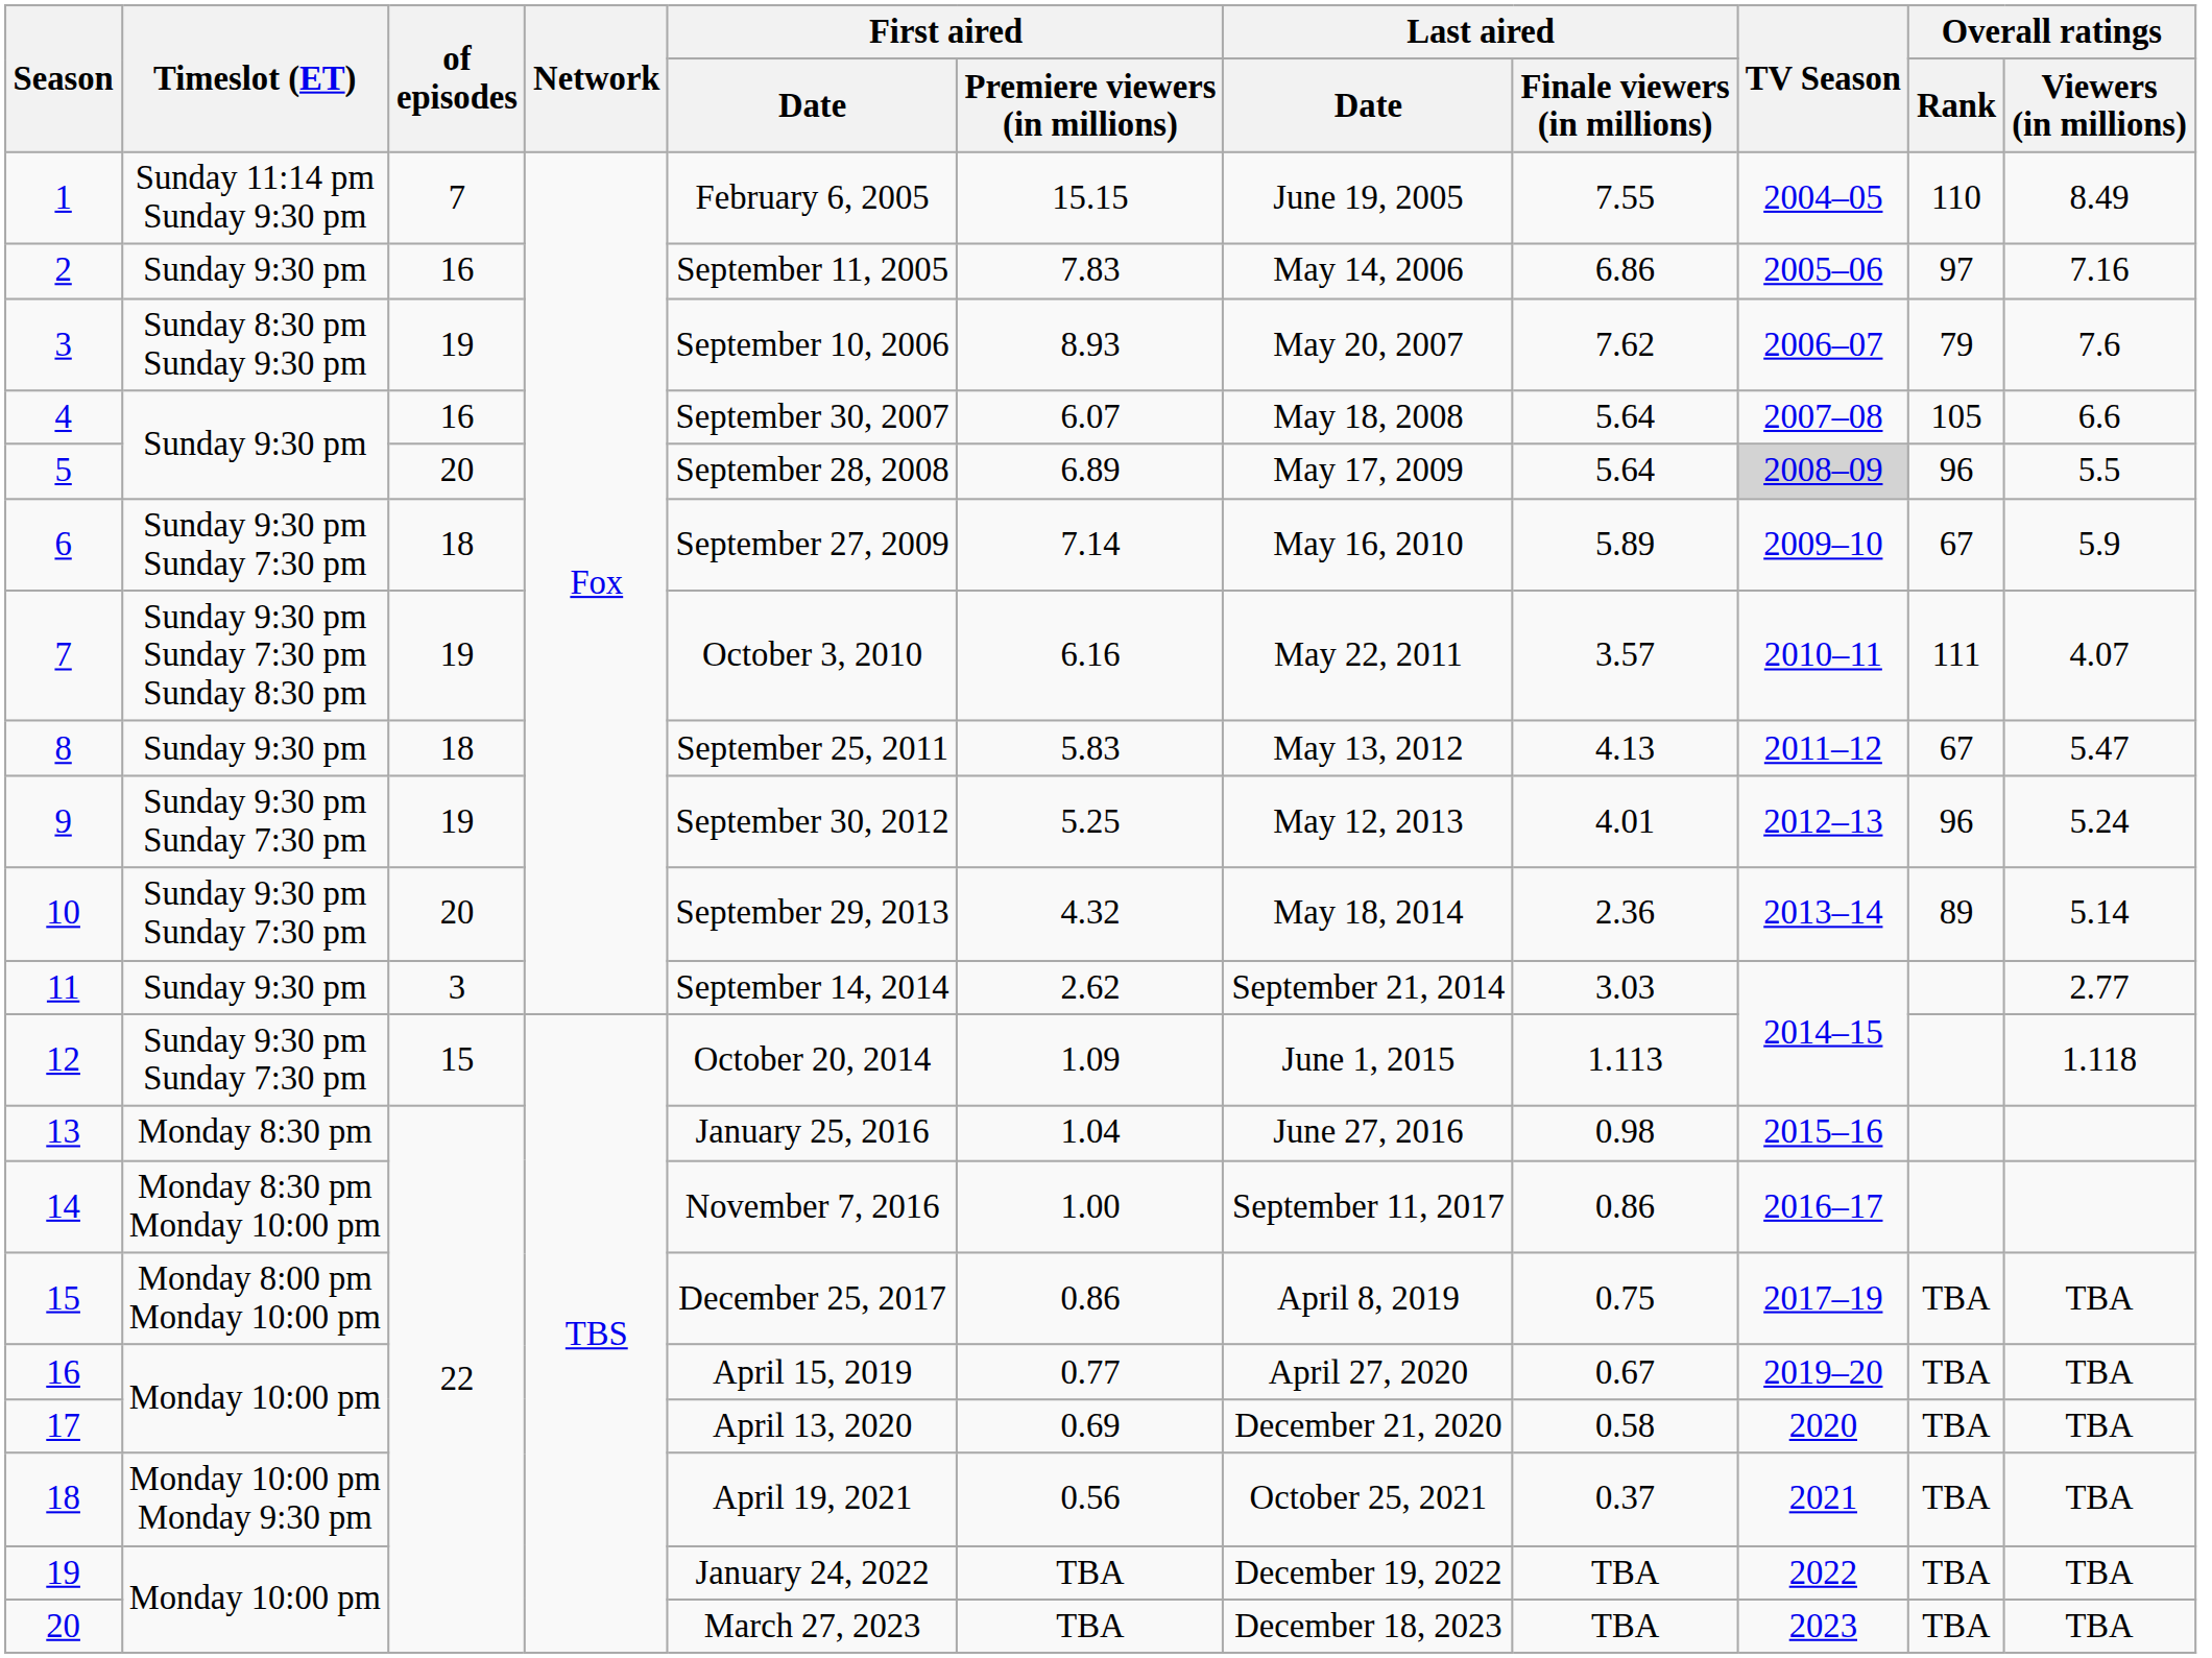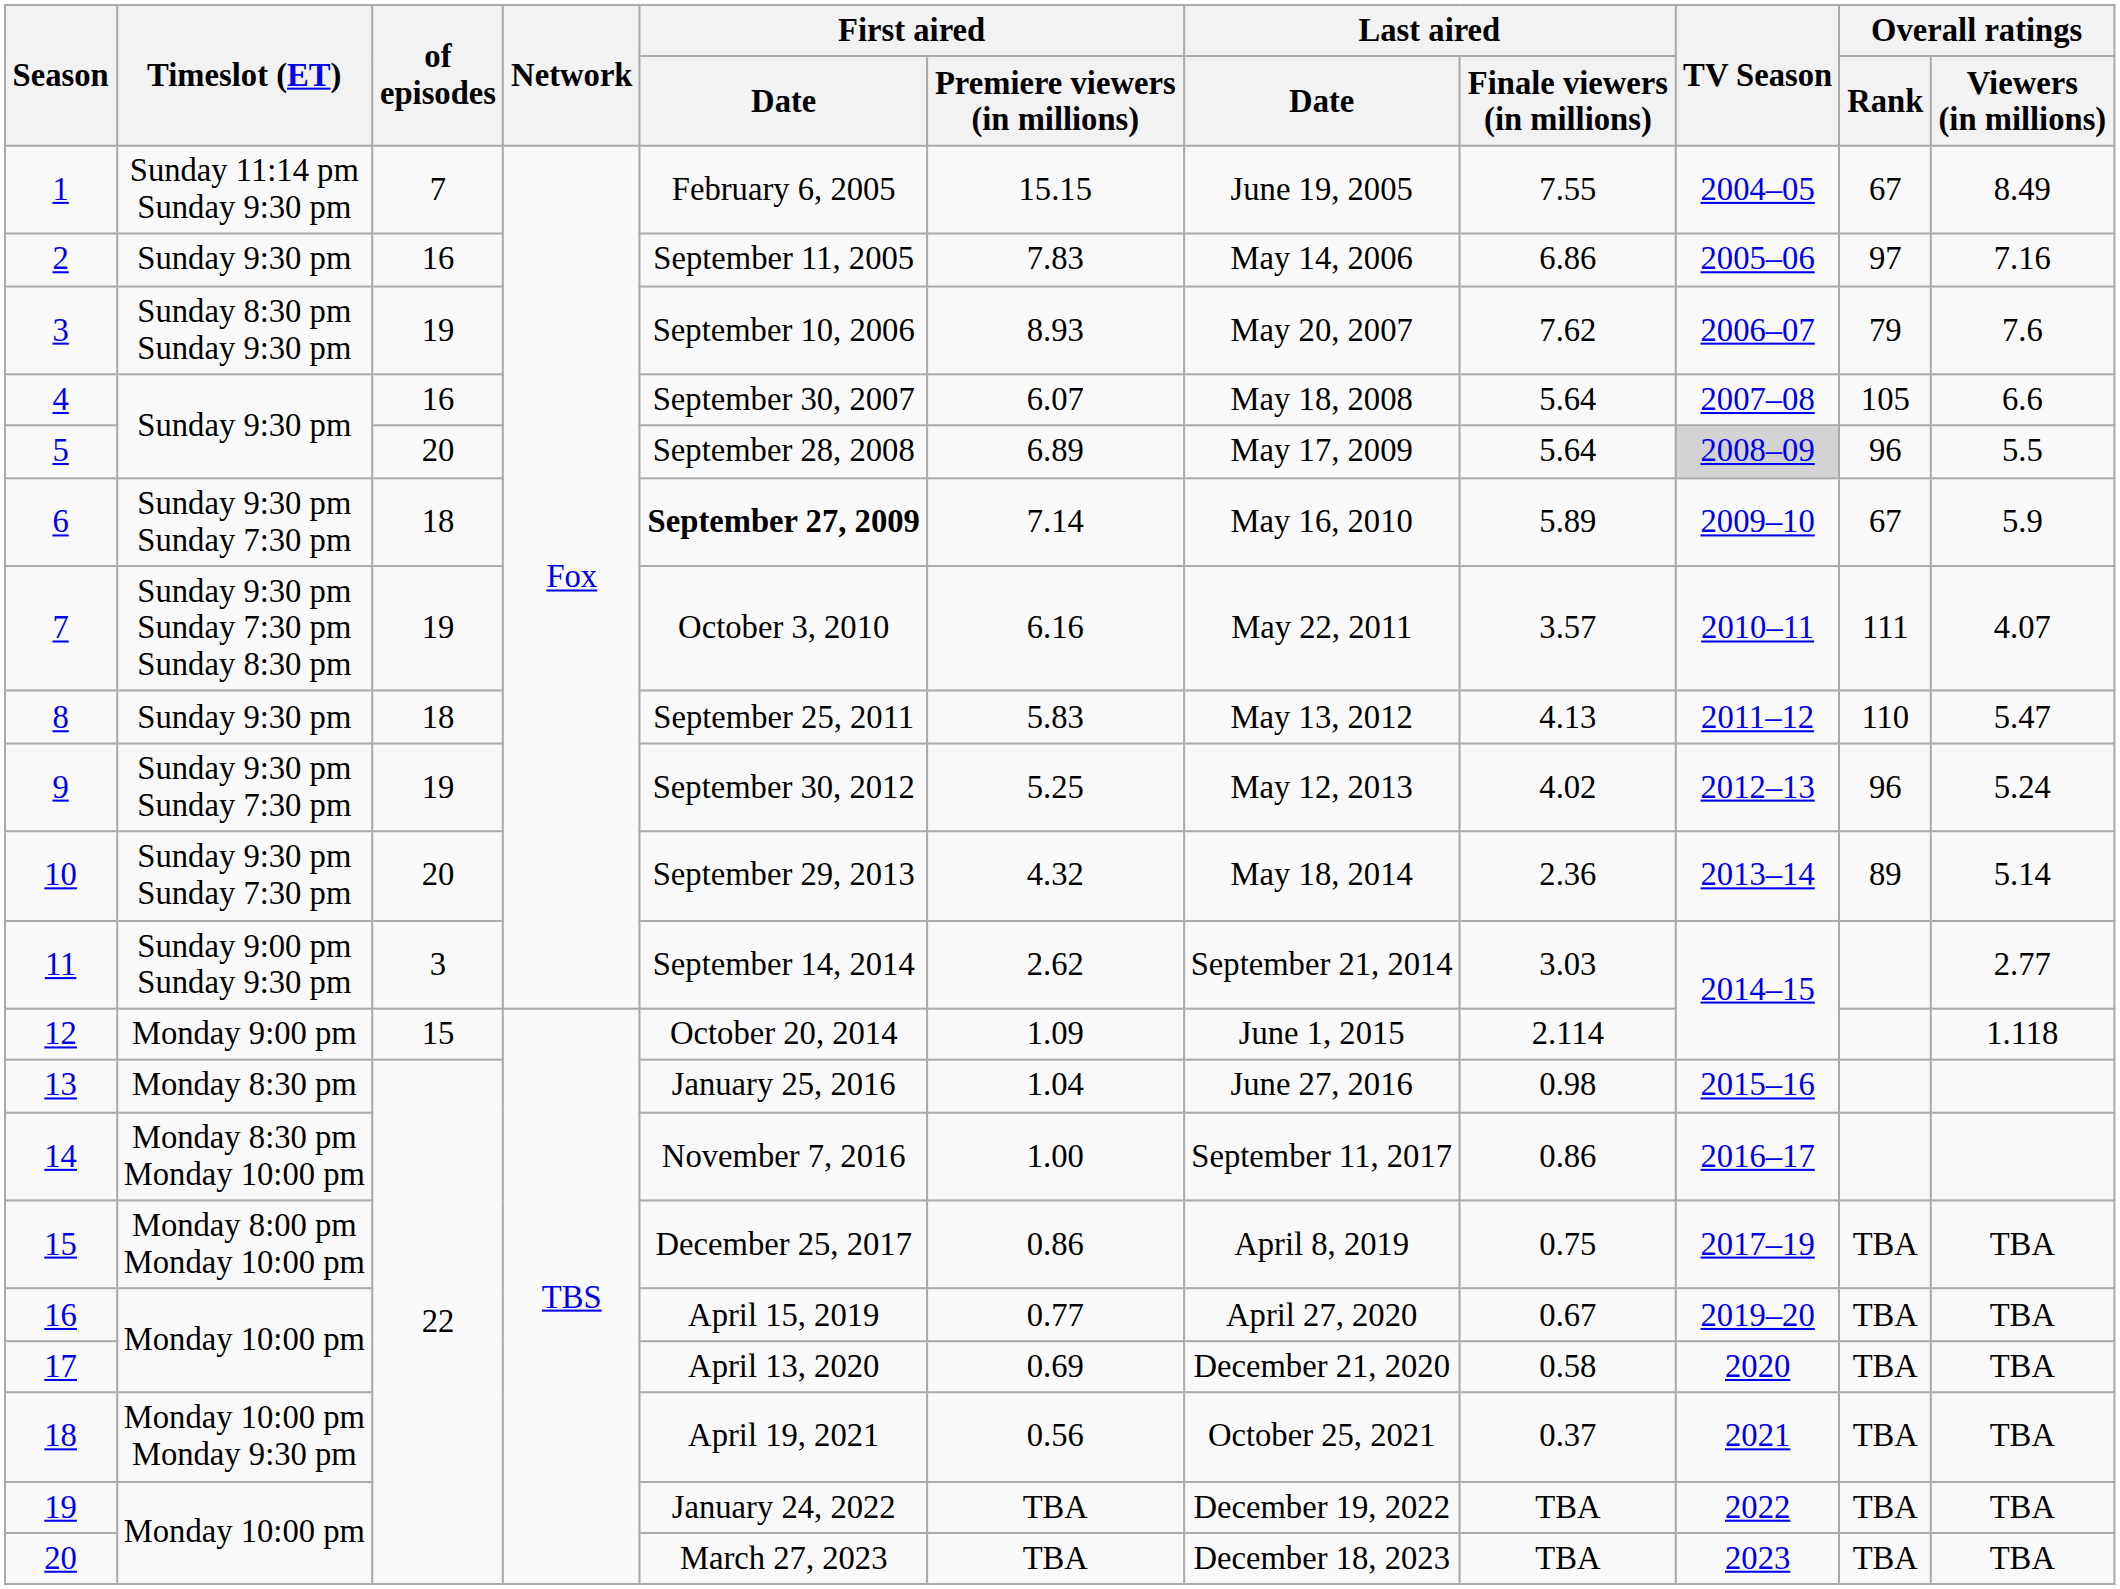1 | Overall ratings / Rank: 110 -> 67
6 | First aired / Date: normal -> bold
8 | Overall ratings / Rank: 67 -> 110
9 | Last aired / Finale viewers (in millions): 4.01 -> 4.02
11 | Timeslot (ET): Sunday 9:30 pm -> Sunday 9:00 pm Sunday 9:30 pm
12 | Timeslot (ET): Sunday 9:30 pm Sunday 7:30 pm -> Monday 9:00 pm
12 | Last aired / Finale viewers (in millions): 1.113 -> 2.114
